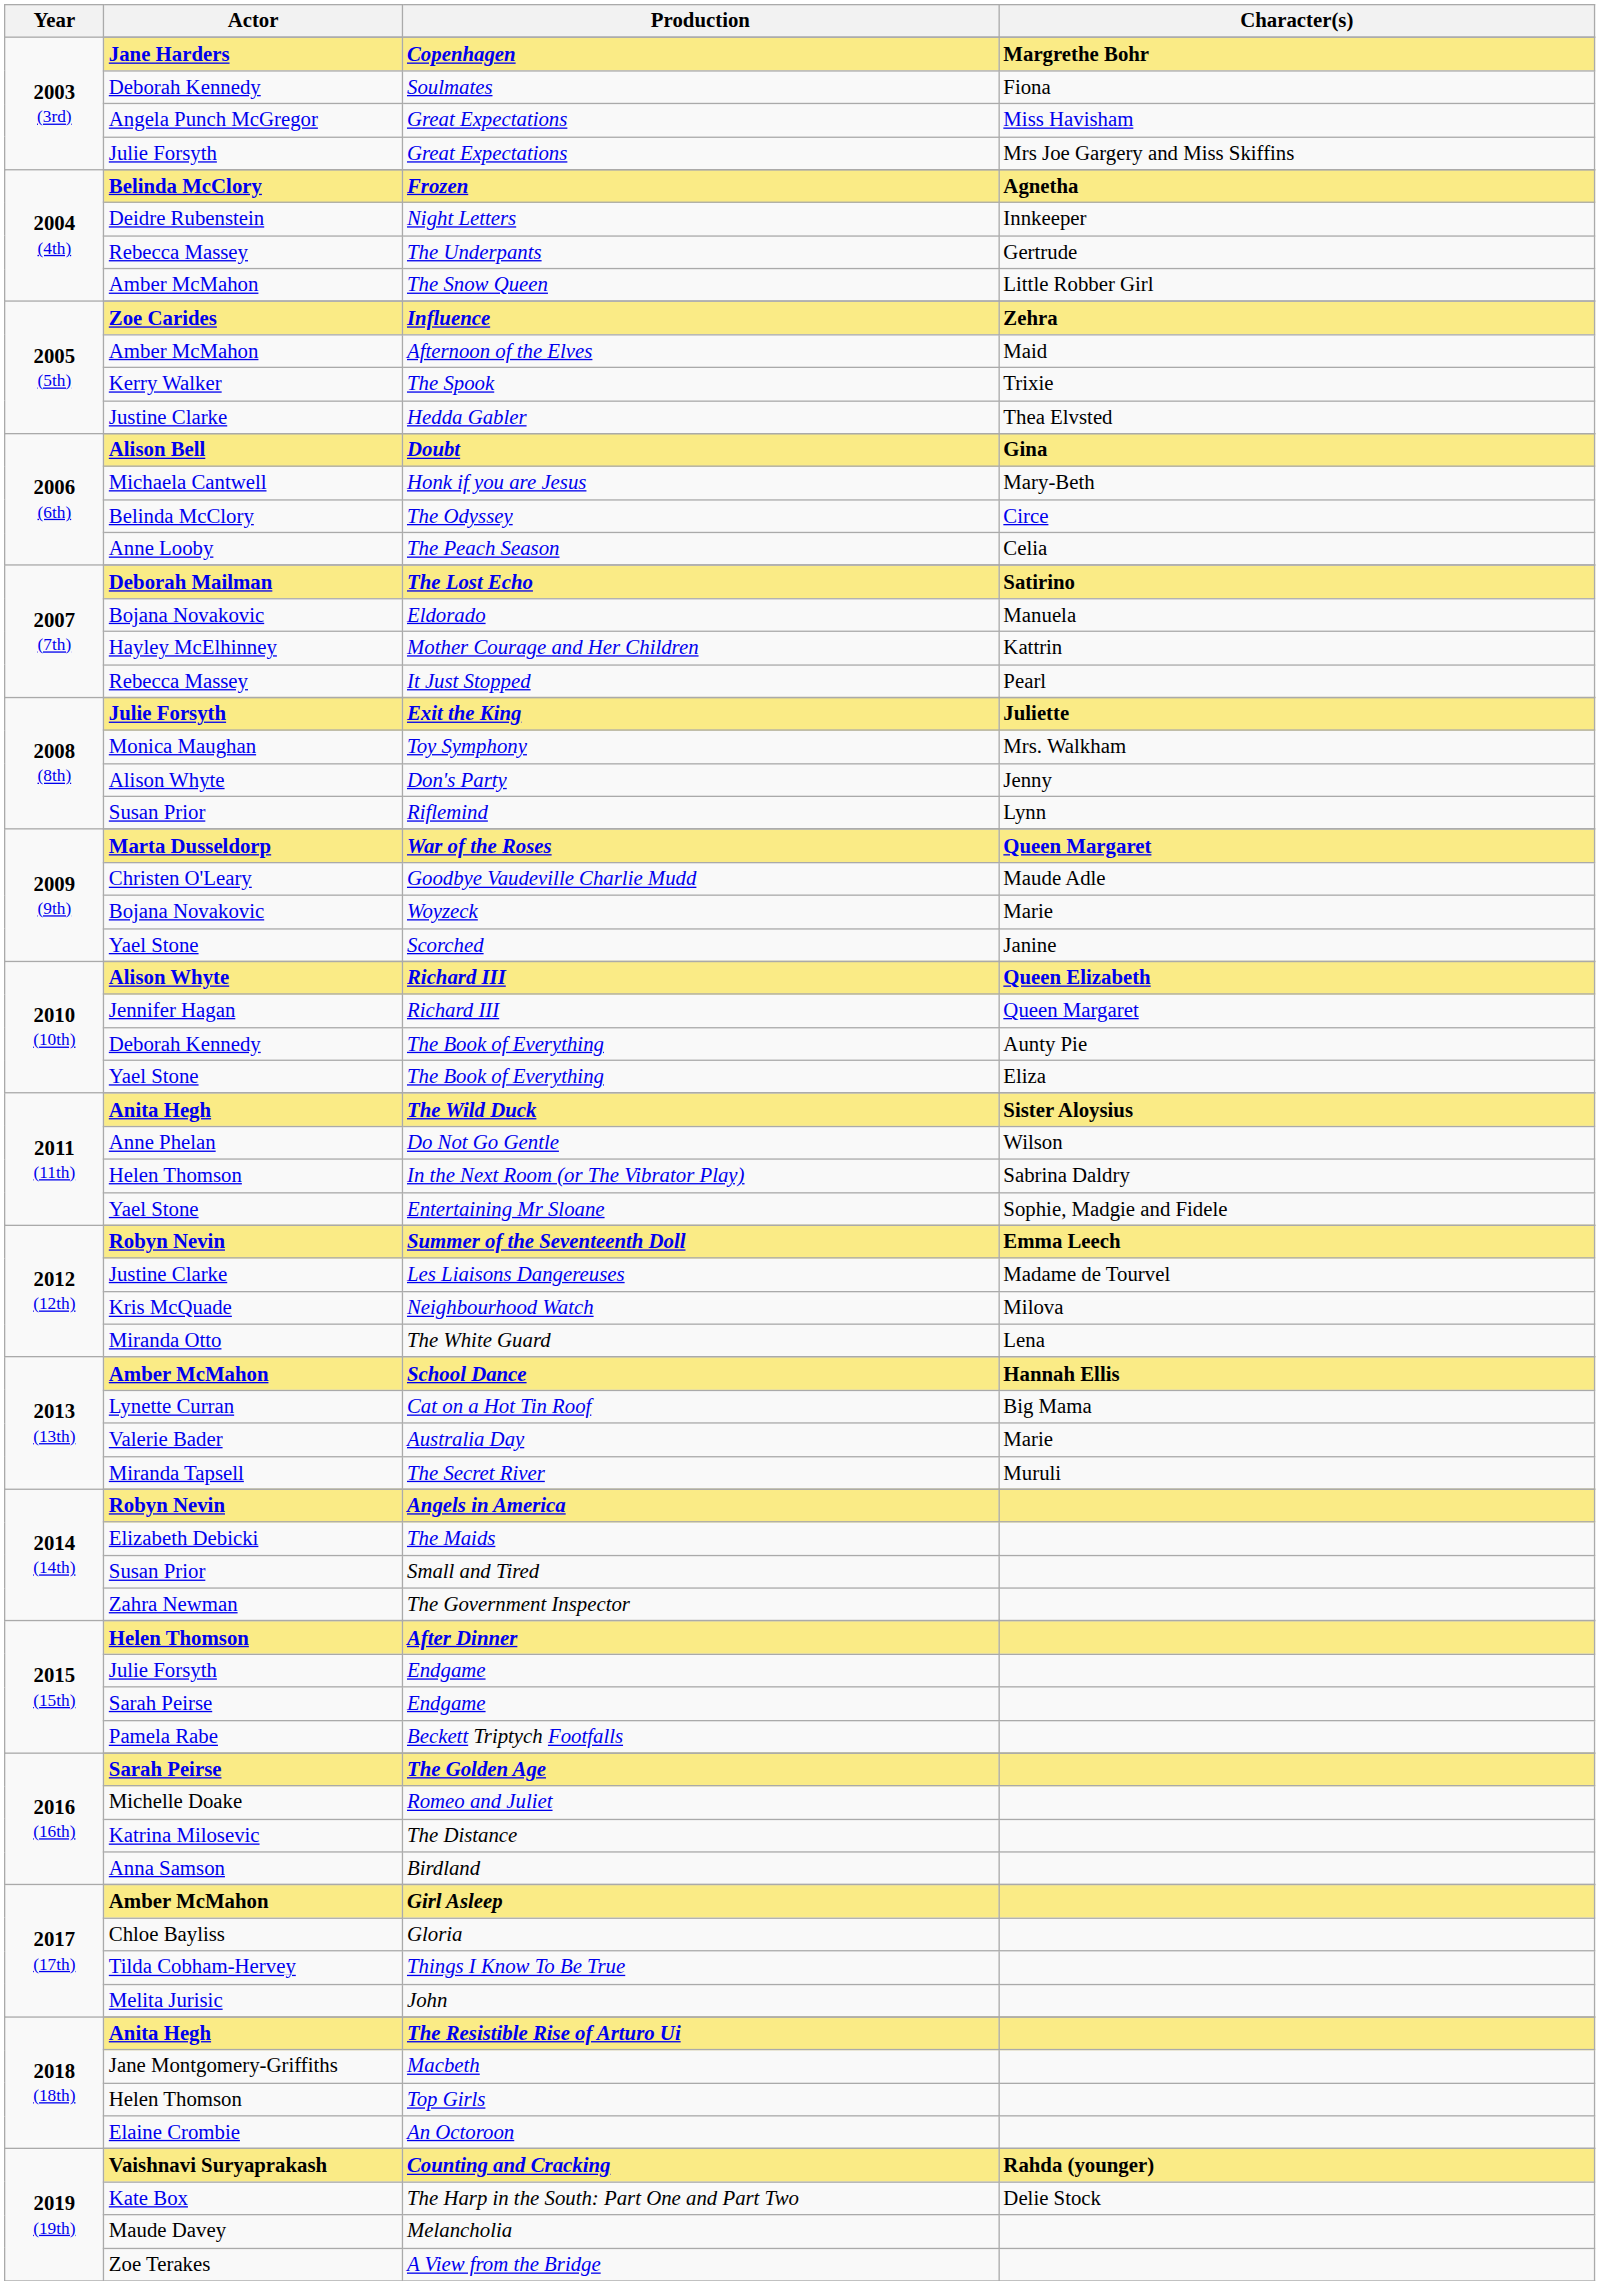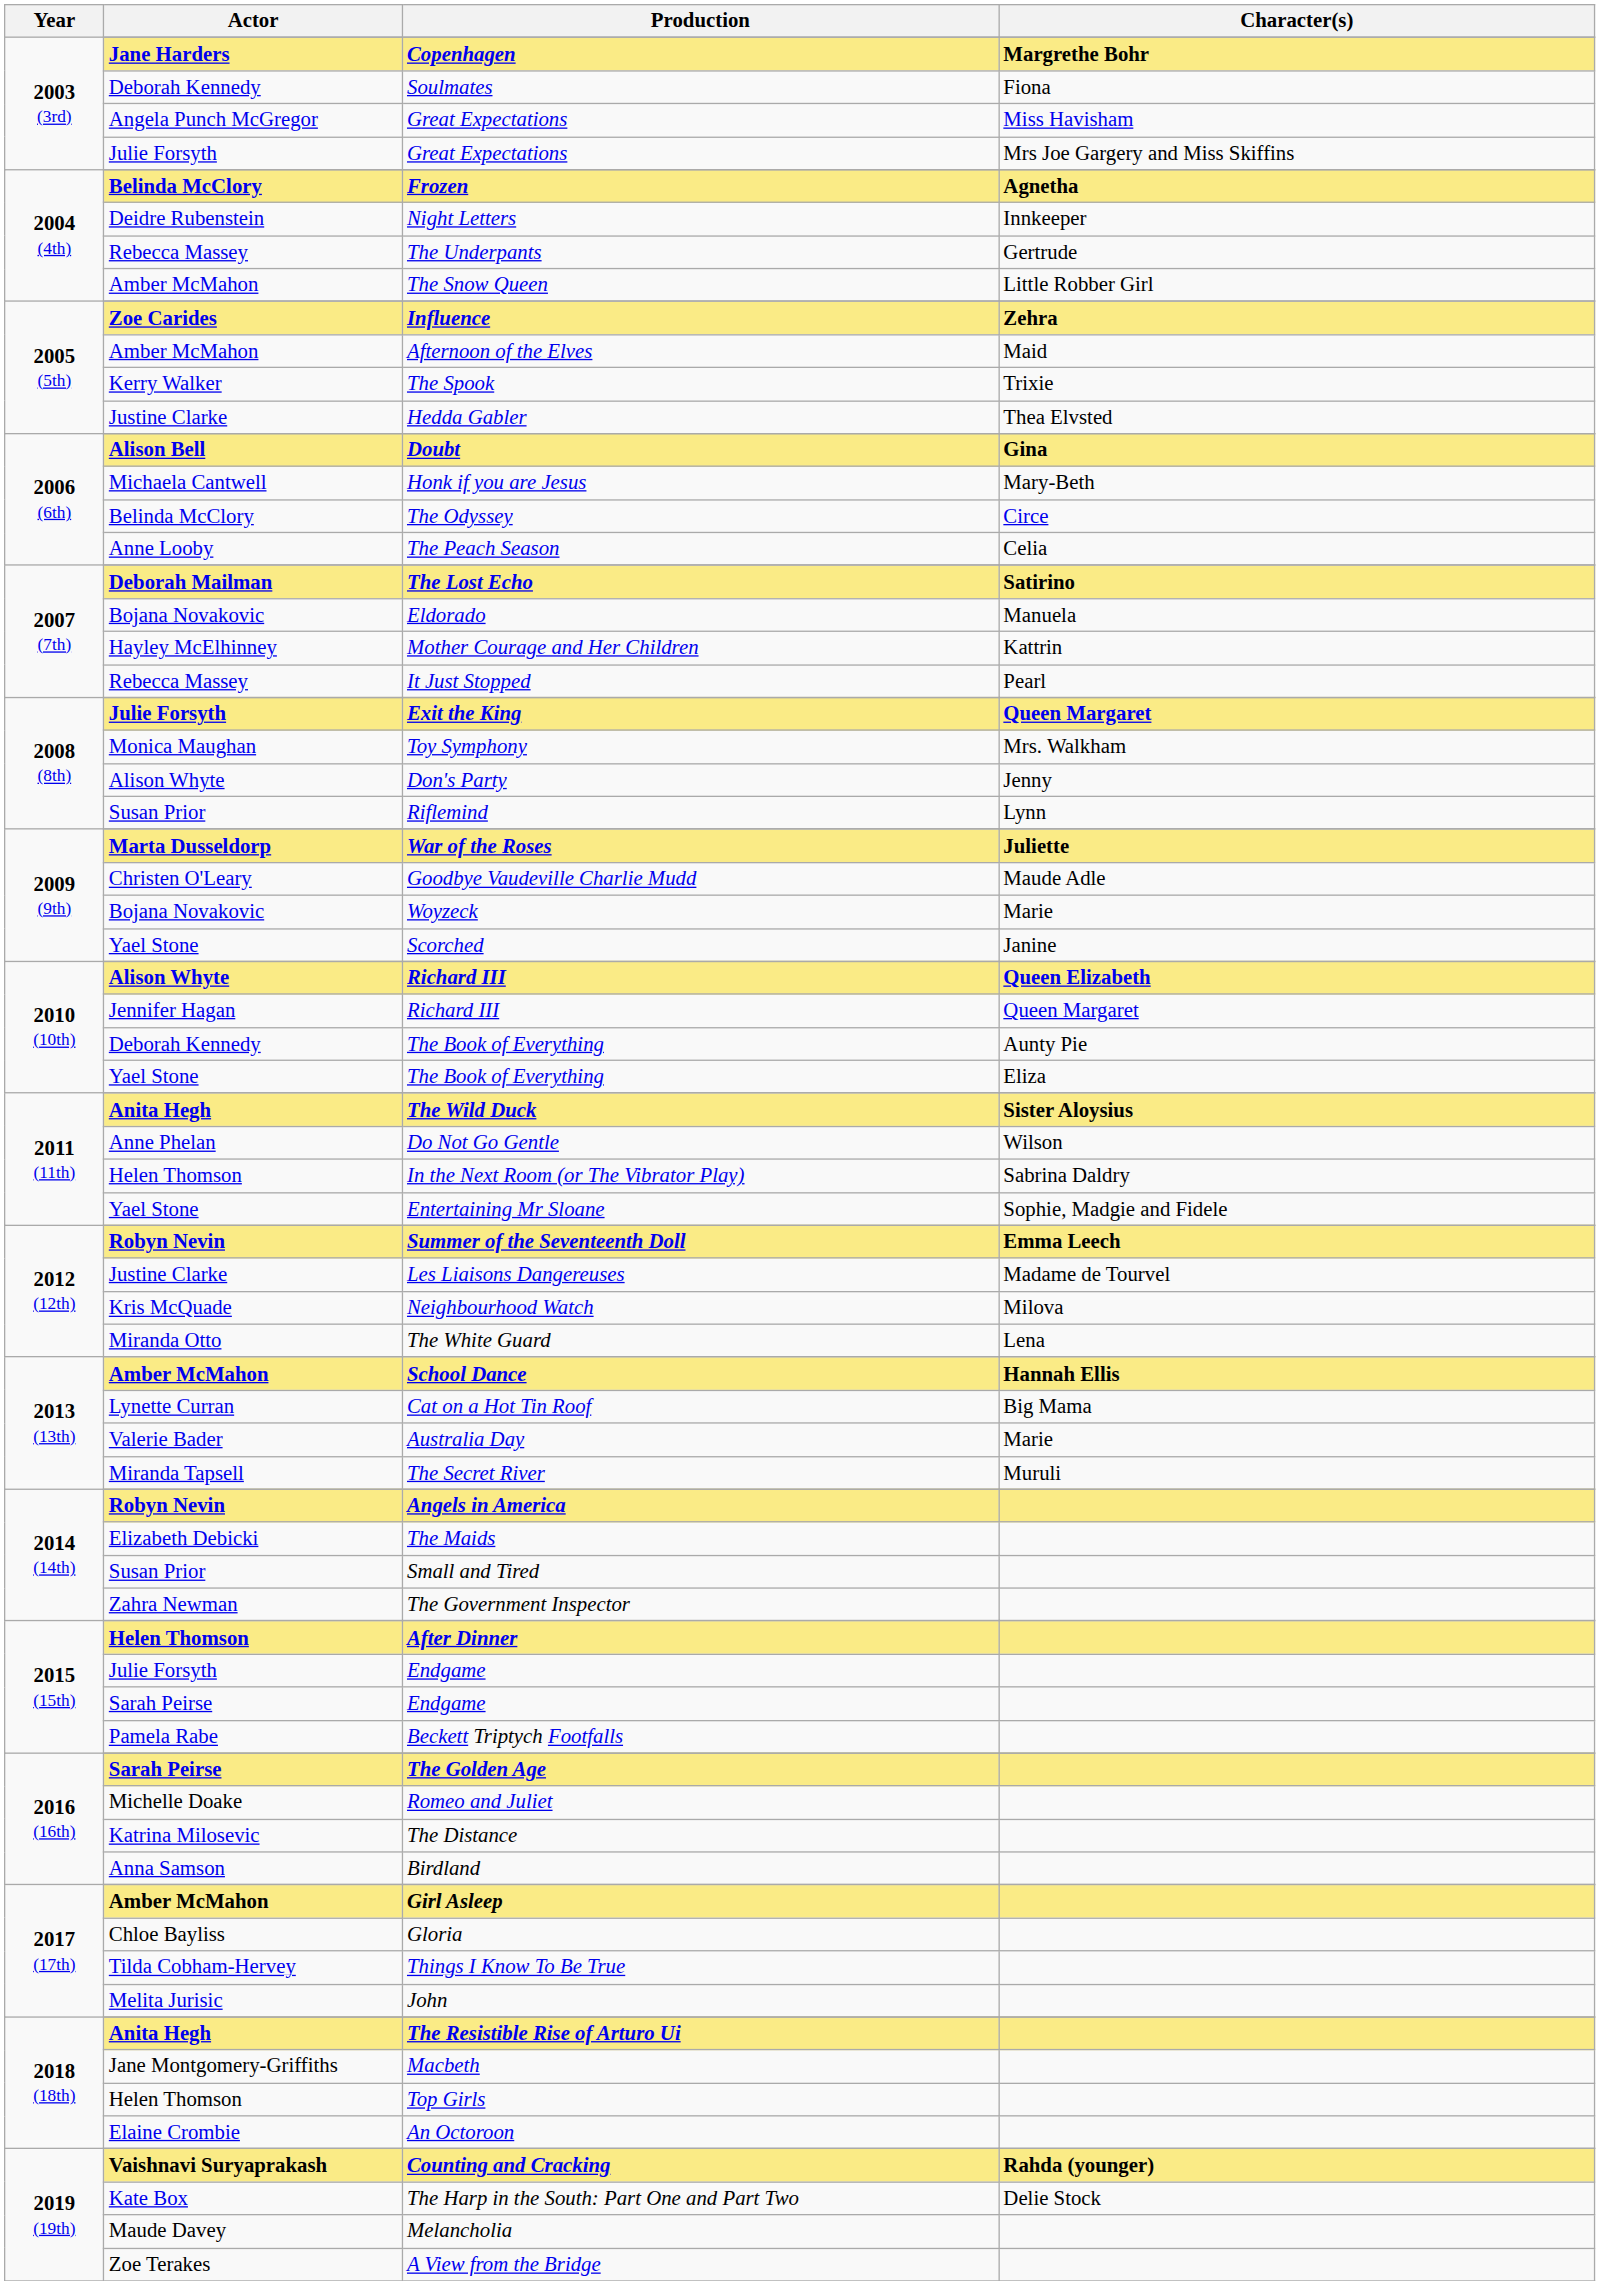Exit the King | Character(s): Juliette -> Queen Margaret
War of the Roses | Character(s): Queen Margaret -> Juliette
